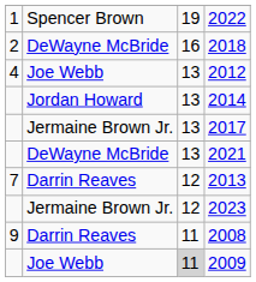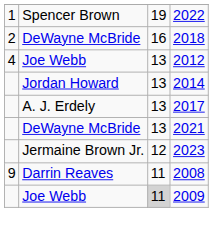2017 | column 2: Jermaine Brown Jr. -> A. J. Erdely
- row: 7 | Darrin Reaves | 12 | 2013
